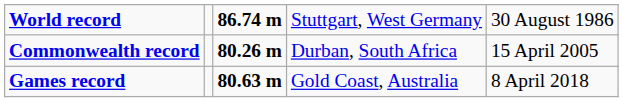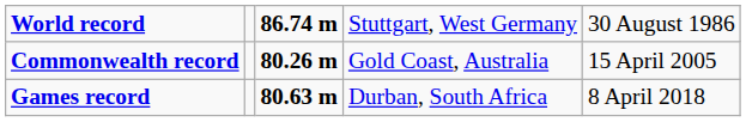Commonwealth record | column 4: Durban, South Africa -> Gold Coast, Australia
Games record | column 4: Gold Coast, Australia -> Durban, South Africa
